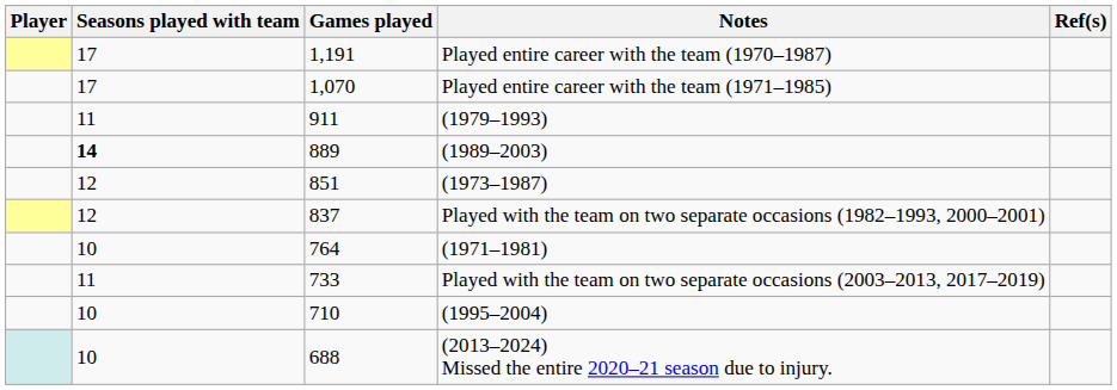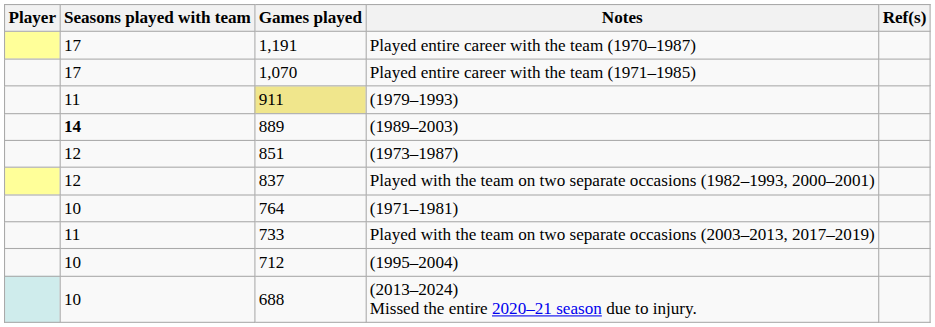(1979–1993) | Games played: no background -> khaki background
(1995–2004) | Games played: 710 -> 712
